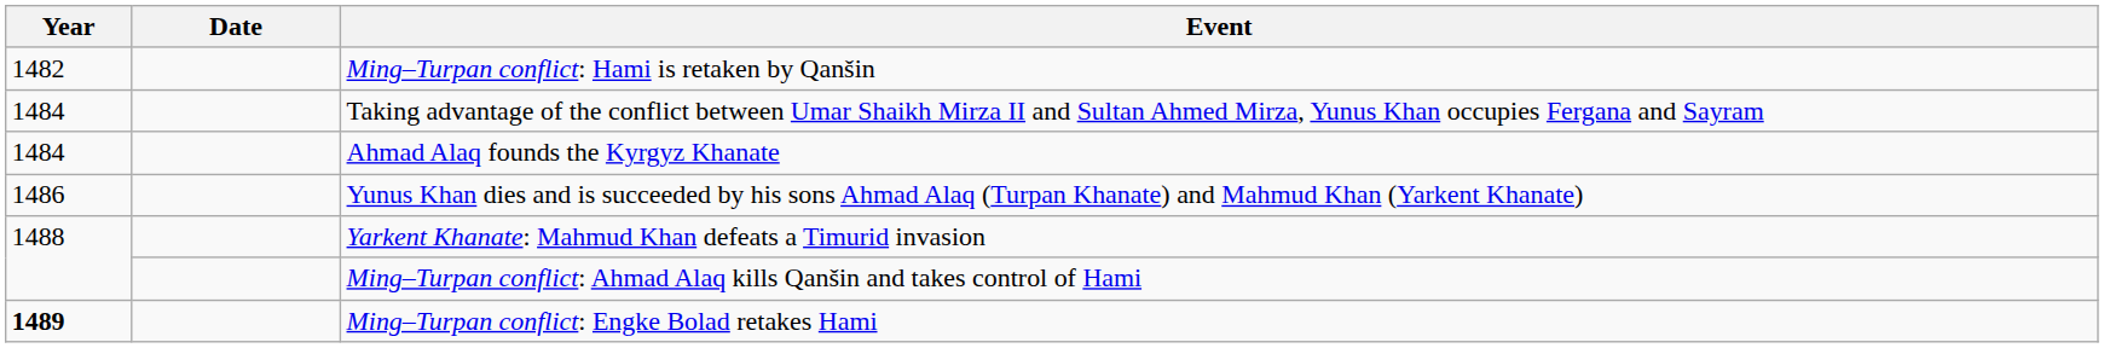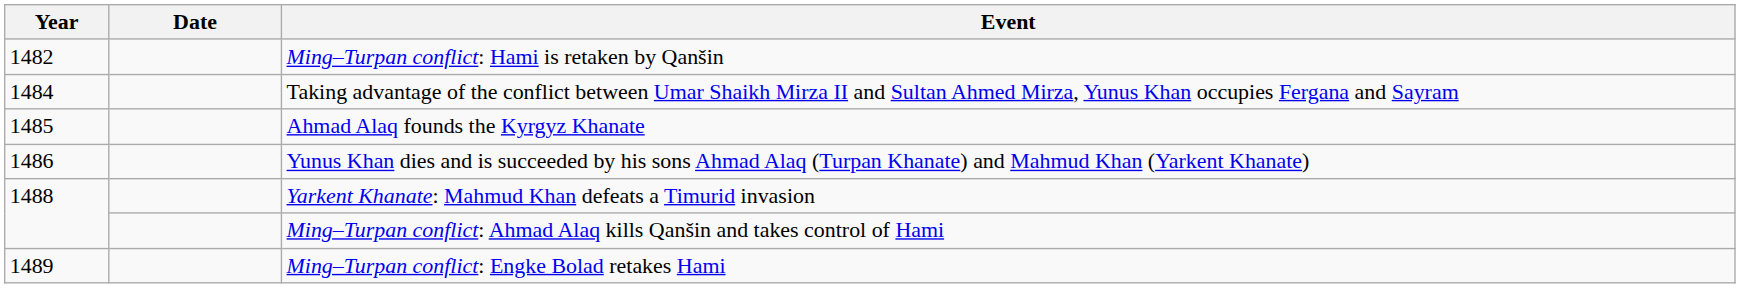Ahmad Alaq founds the Kyrgyz Khanate | Year: 1484 -> 1485
Ming–Turpan conflict: Engke Bolad retakes Hami | Year: bold -> normal
